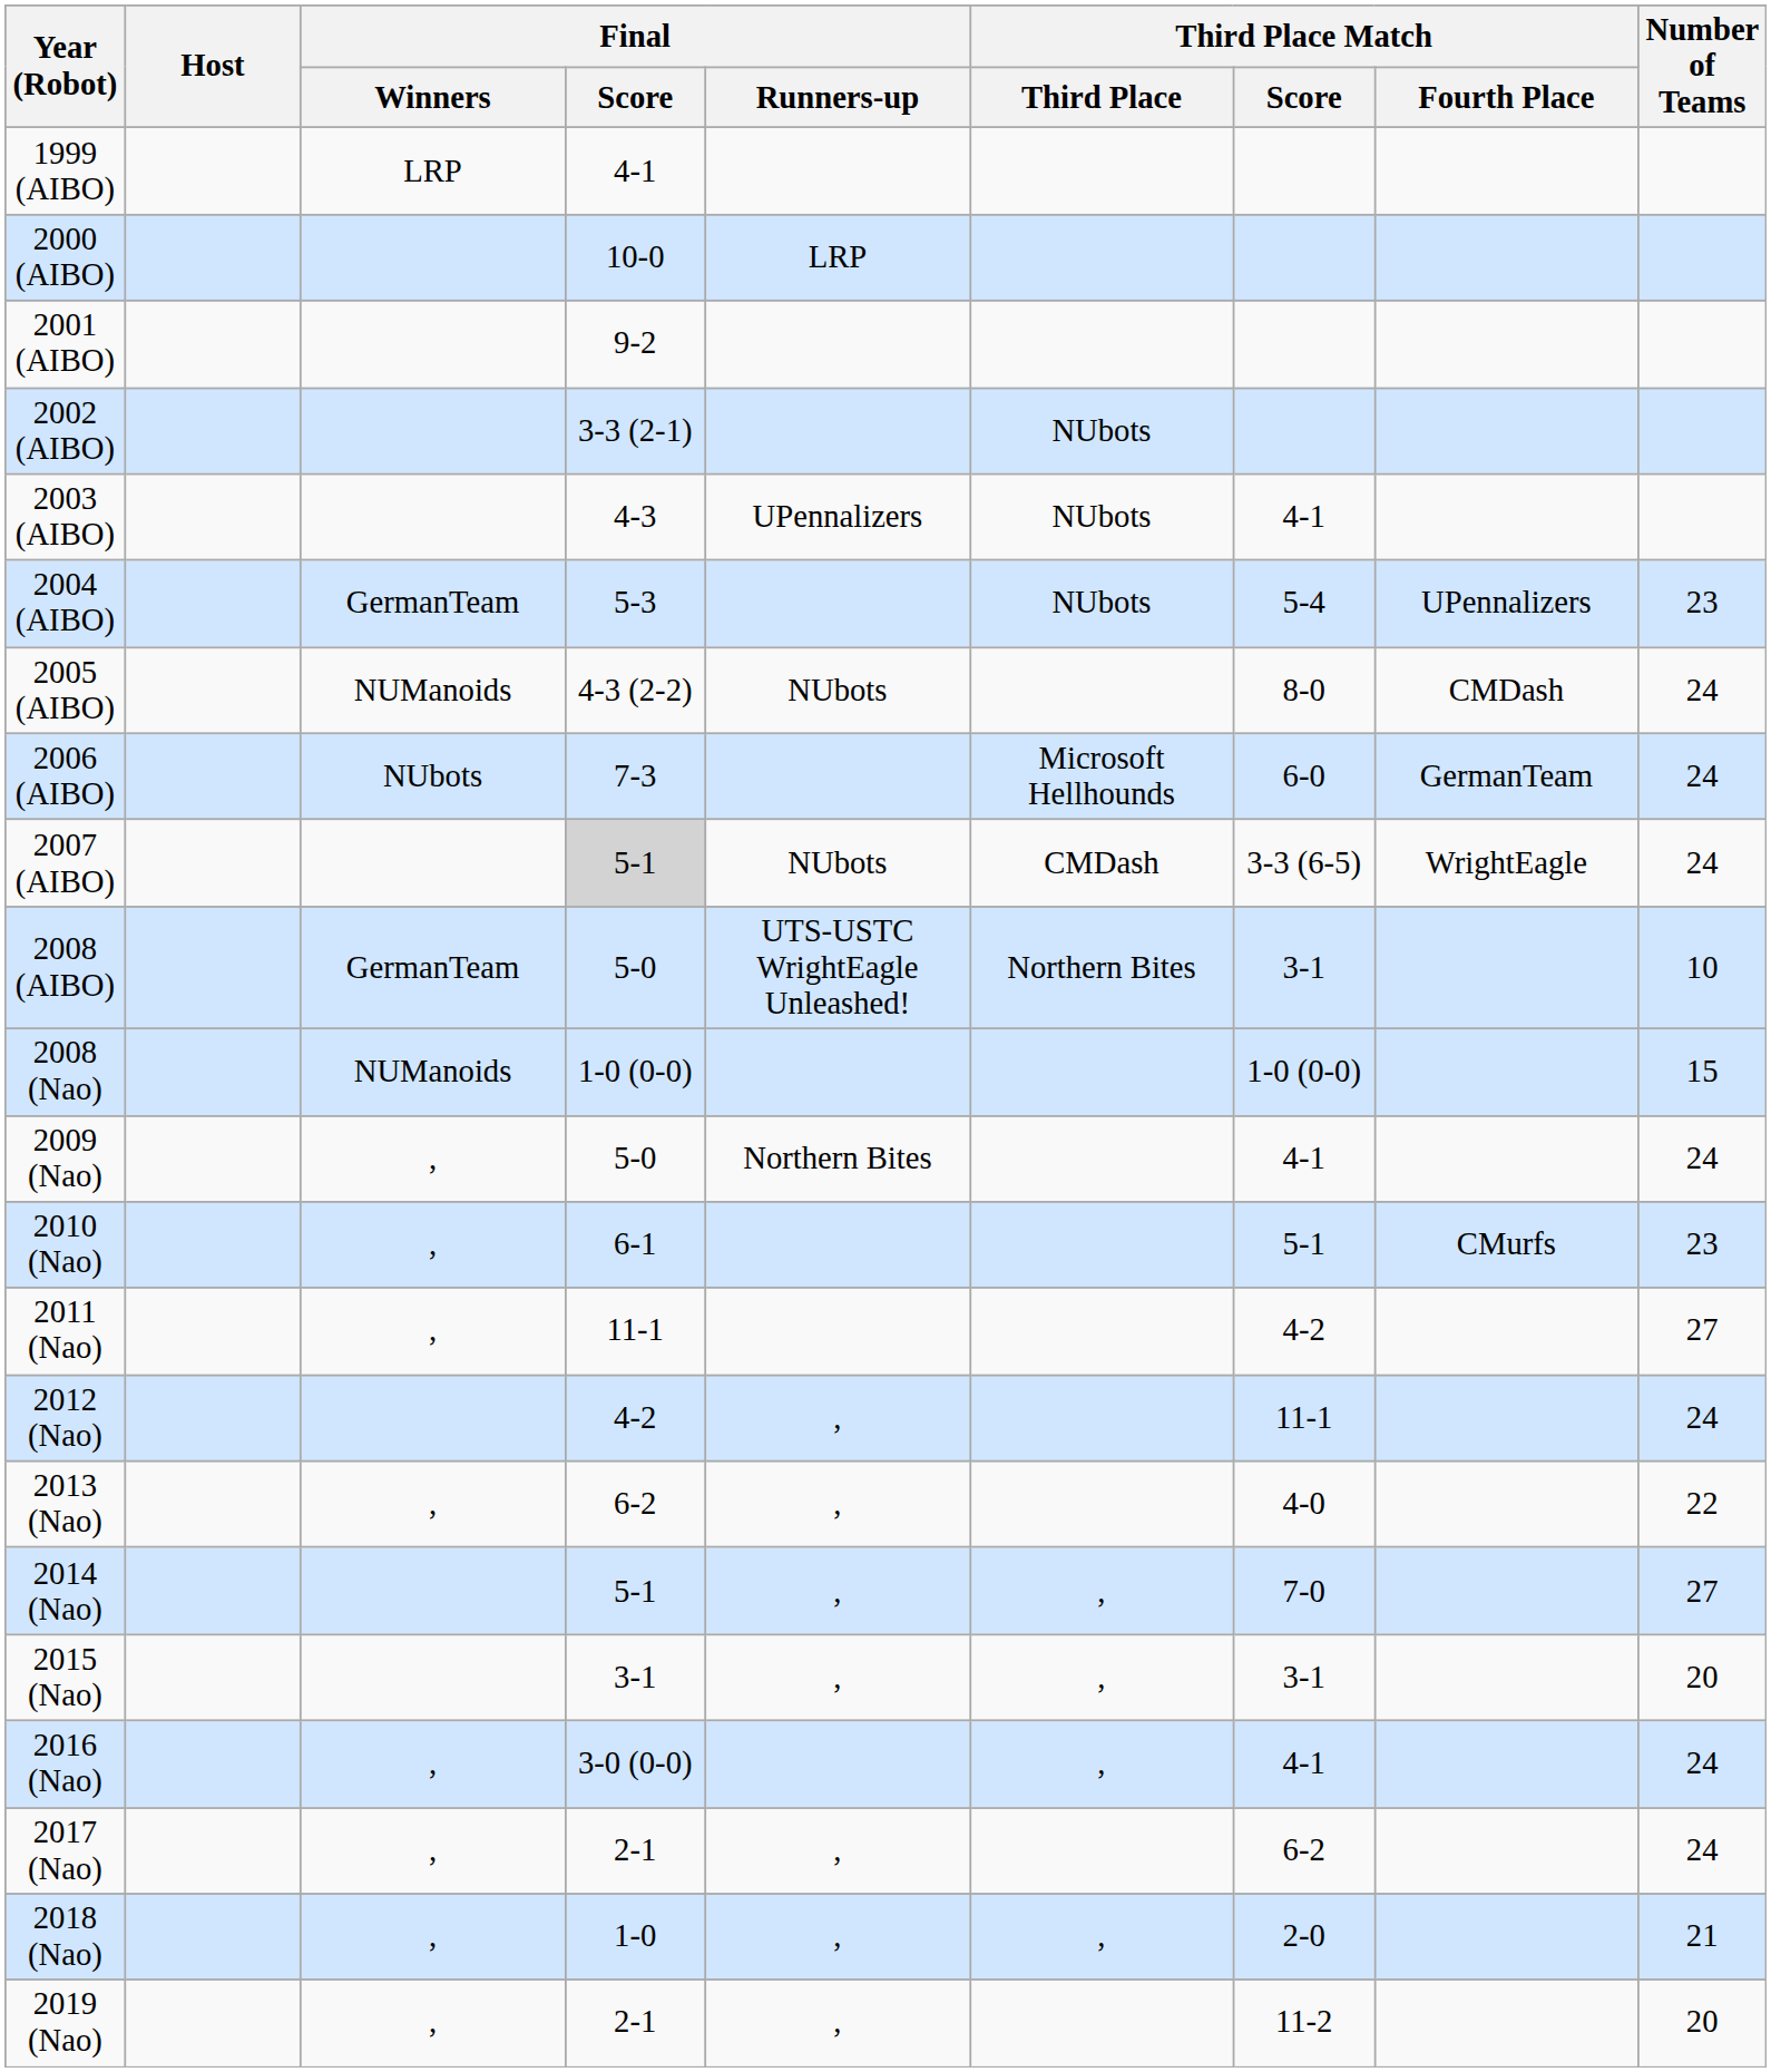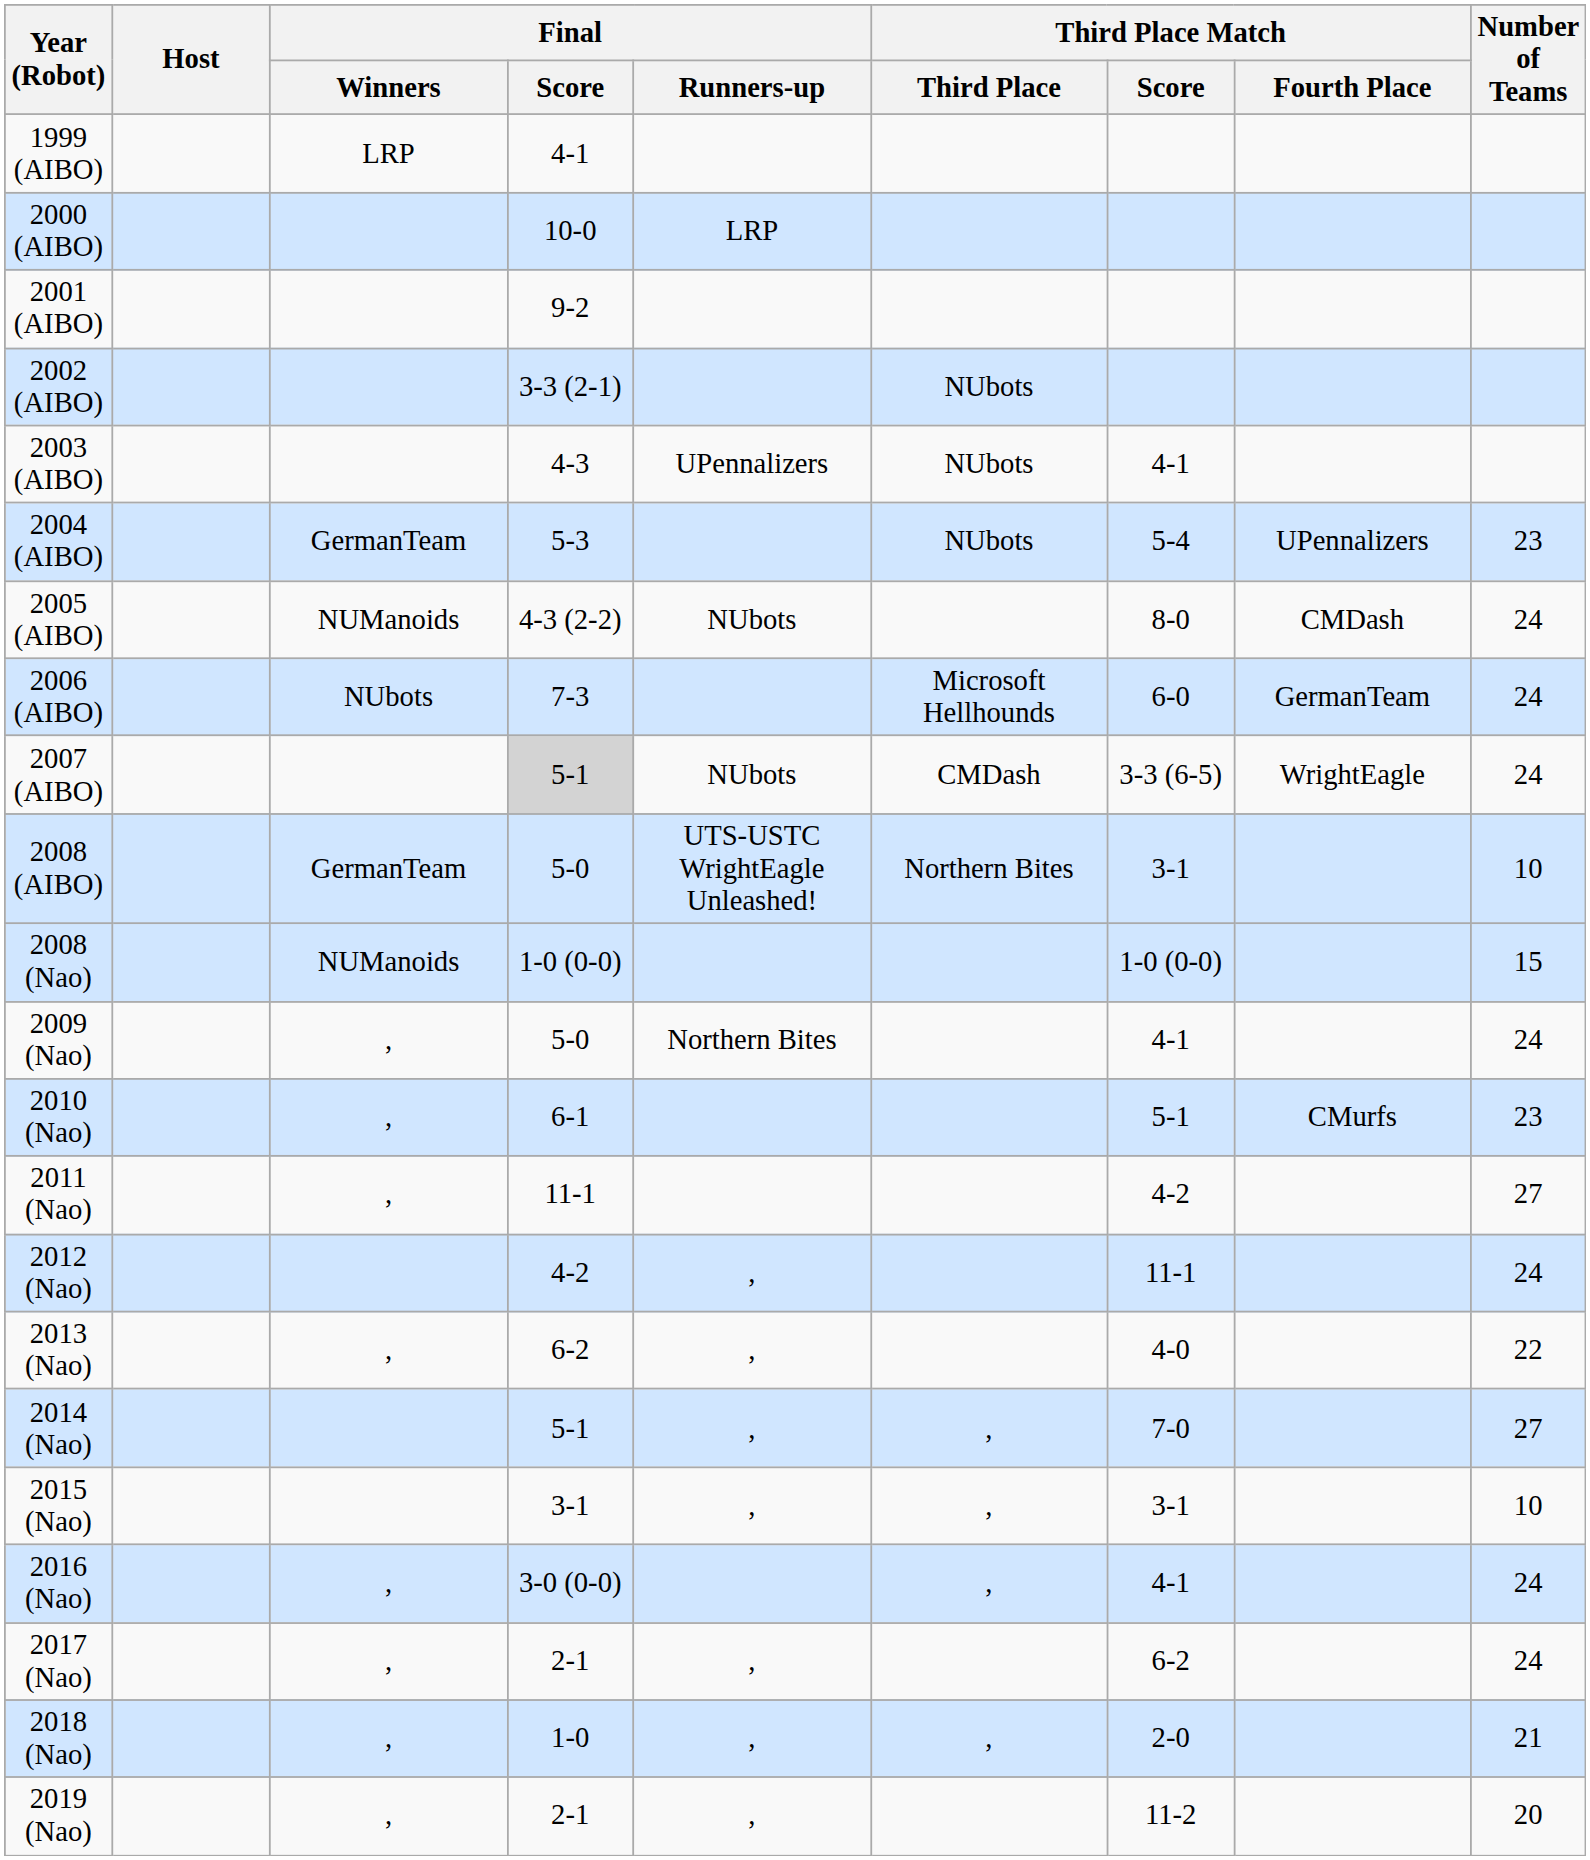2015 (Nao) | Number of Teams: 20 -> 10
